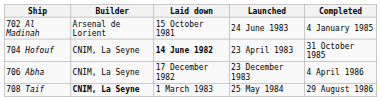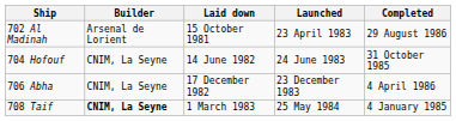702 Al Madinah | Launched: 24 June 1983 -> 23 April 1983
702 Al Madinah | Completed: 4 January 1985 -> 29 August 1986
704 Hofouf | Laid down: bold -> normal
704 Hofouf | Launched: 23 April 1983 -> 24 June 1983
708 Taif | Completed: 29 August 1986 -> 4 January 1985
